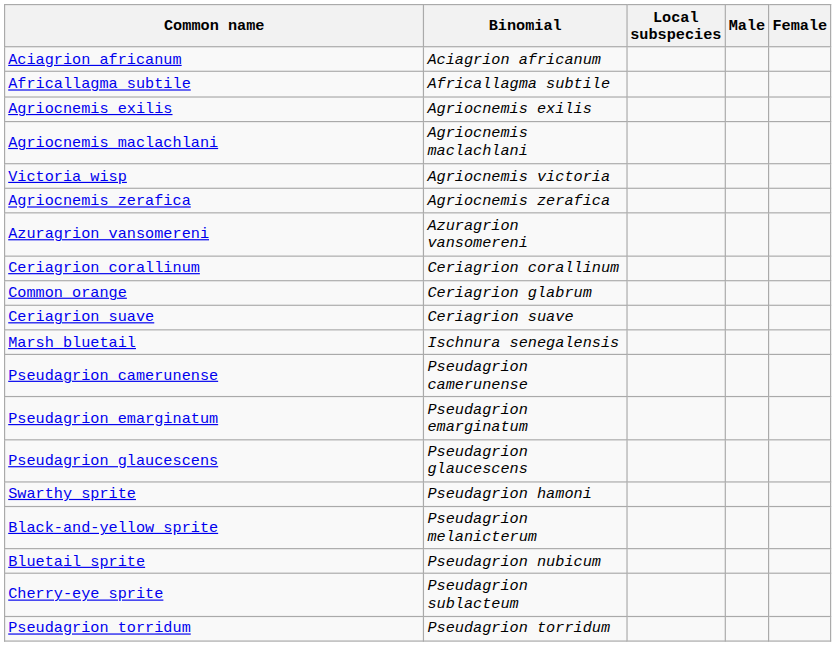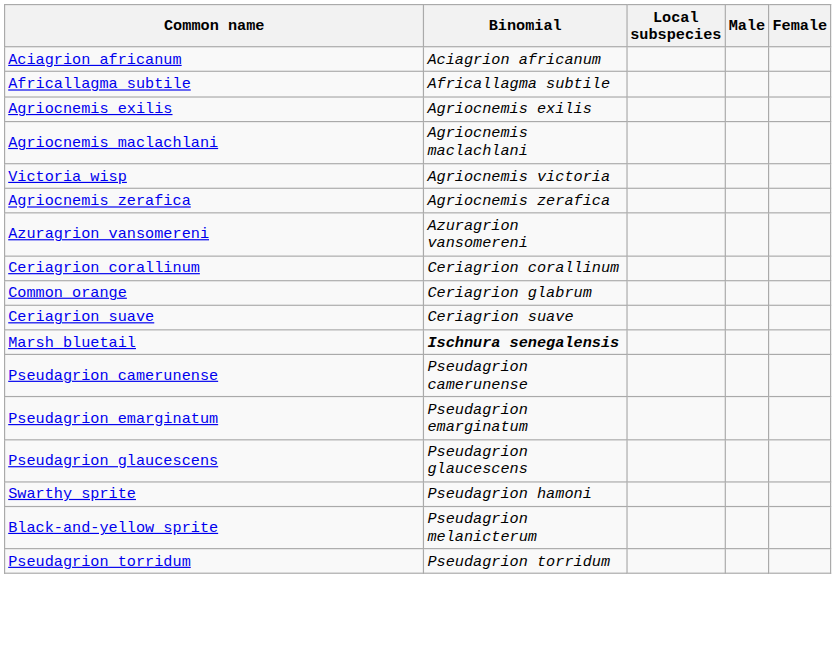Marsh bluetail | Binomial: normal -> bold
- row: Bluetail sprite | Pseudagrion nubicum
- row: Cherry-eye sprite | Pseudagrion sublacteum
